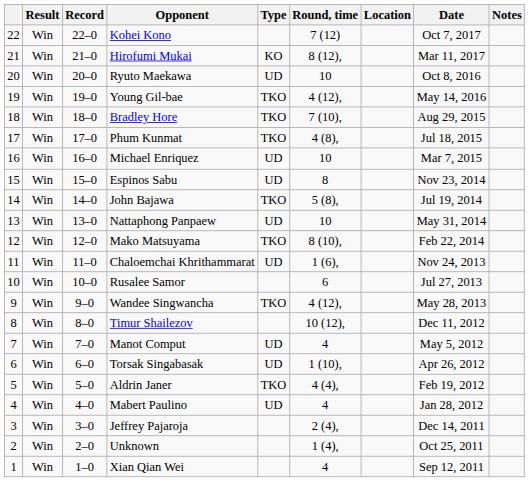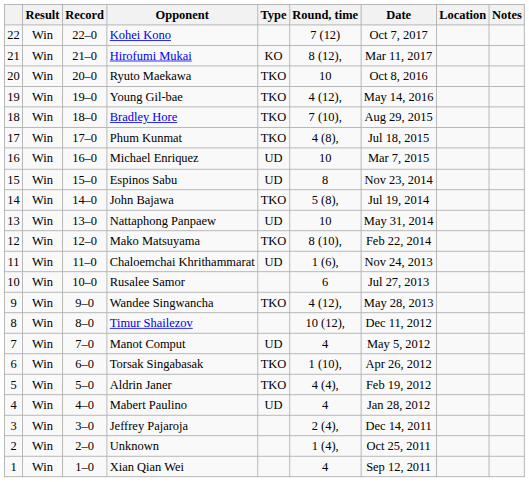columns swapped: Date <-> Location
Ryuto Maekawa | Type: UD -> TKO
Torsak Singabasak | Type: UD -> TKO
